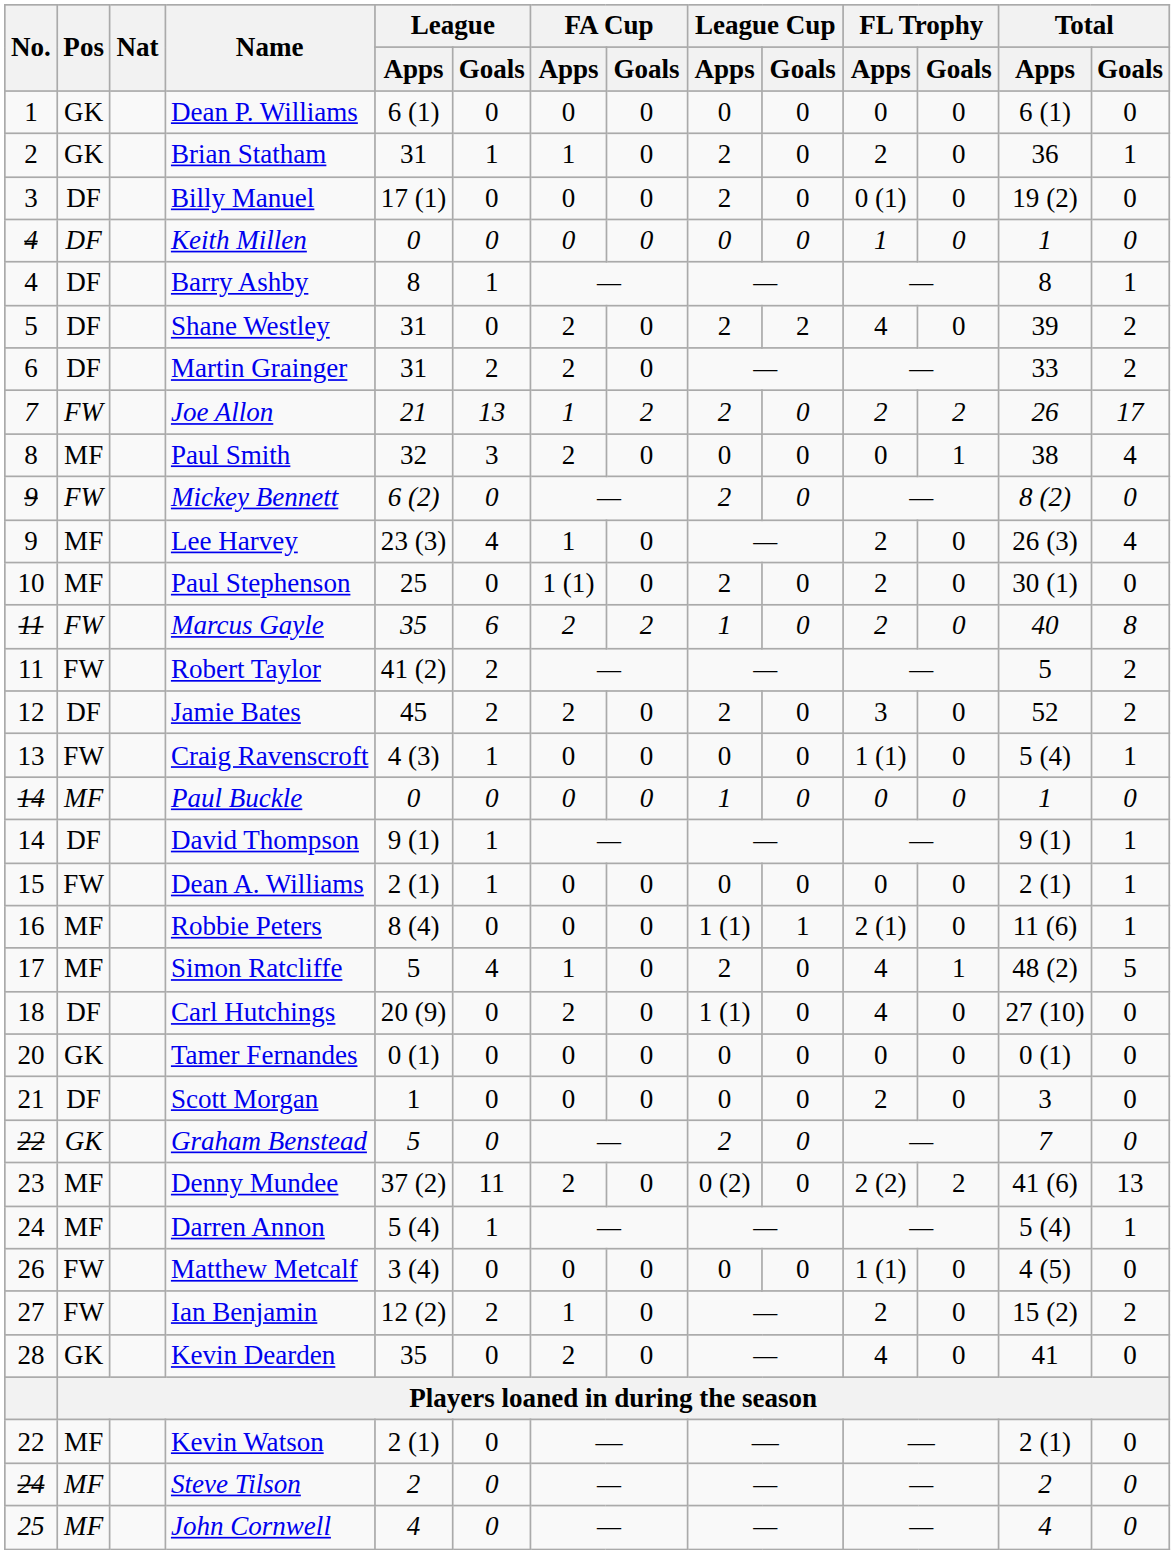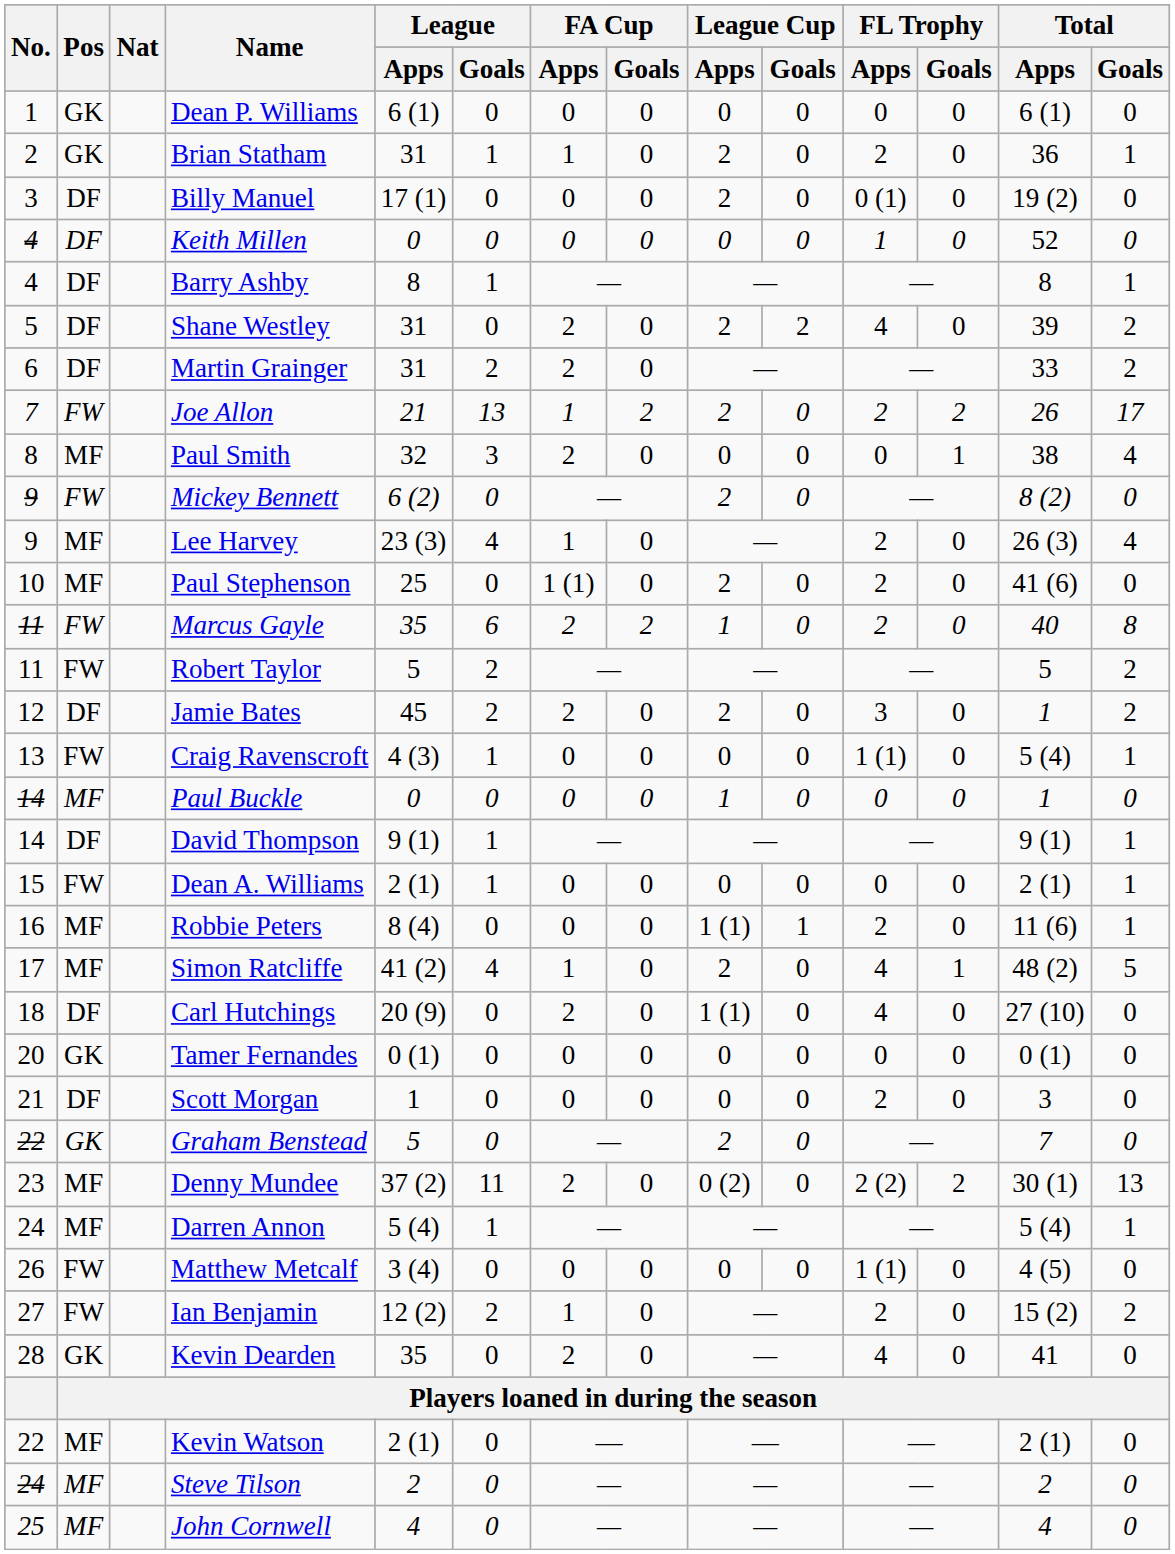Keith Millen | Total / Apps: 1 -> 52
Paul Stephenson | Total / Apps: 30 (1) -> 41 (6)
Robert Taylor | League / Apps: 41 (2) -> 5
Jamie Bates | Total / Apps: 52 -> 1
Robbie Peters | FL Trophy / Apps: 2 (1) -> 2
Simon Ratcliffe | League / Apps: 5 -> 41 (2)
Denny Mundee | Total / Apps: 41 (6) -> 30 (1)
